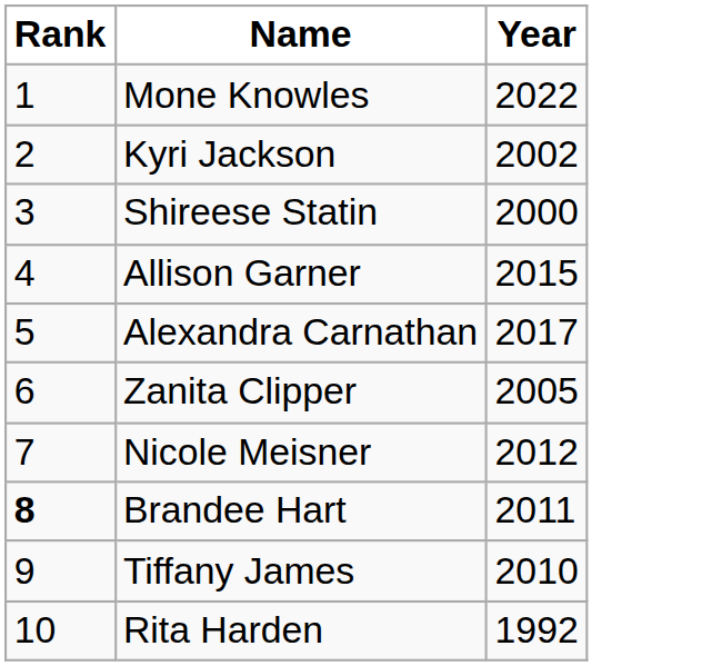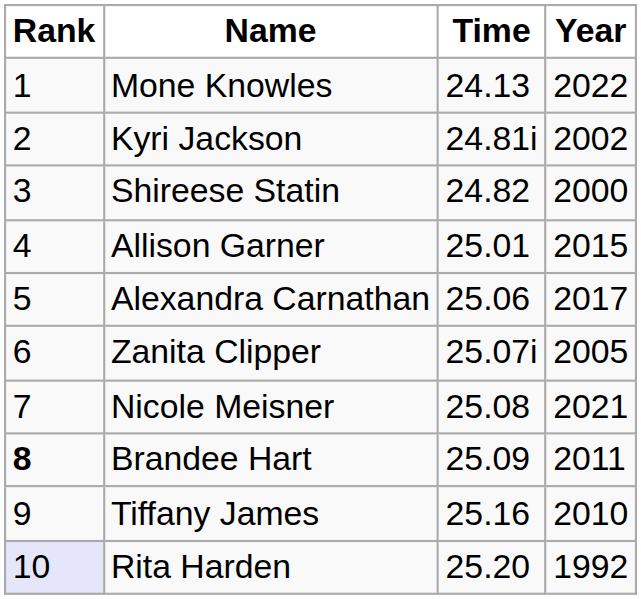+ column: Time | 24.13 | 24.81i | 24.82 | 25.01 | 25.06 | 25.07i | 25.08 | 25.09 | 25.16 | 25.20
Nicole Meisner | Year: 2012 -> 2021
Rita Harden | Rank: no background -> lavender background
